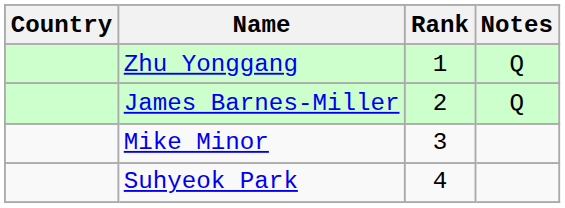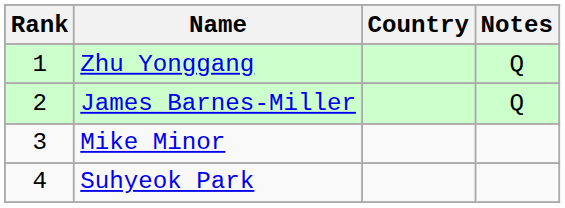columns swapped: Rank <-> Country
